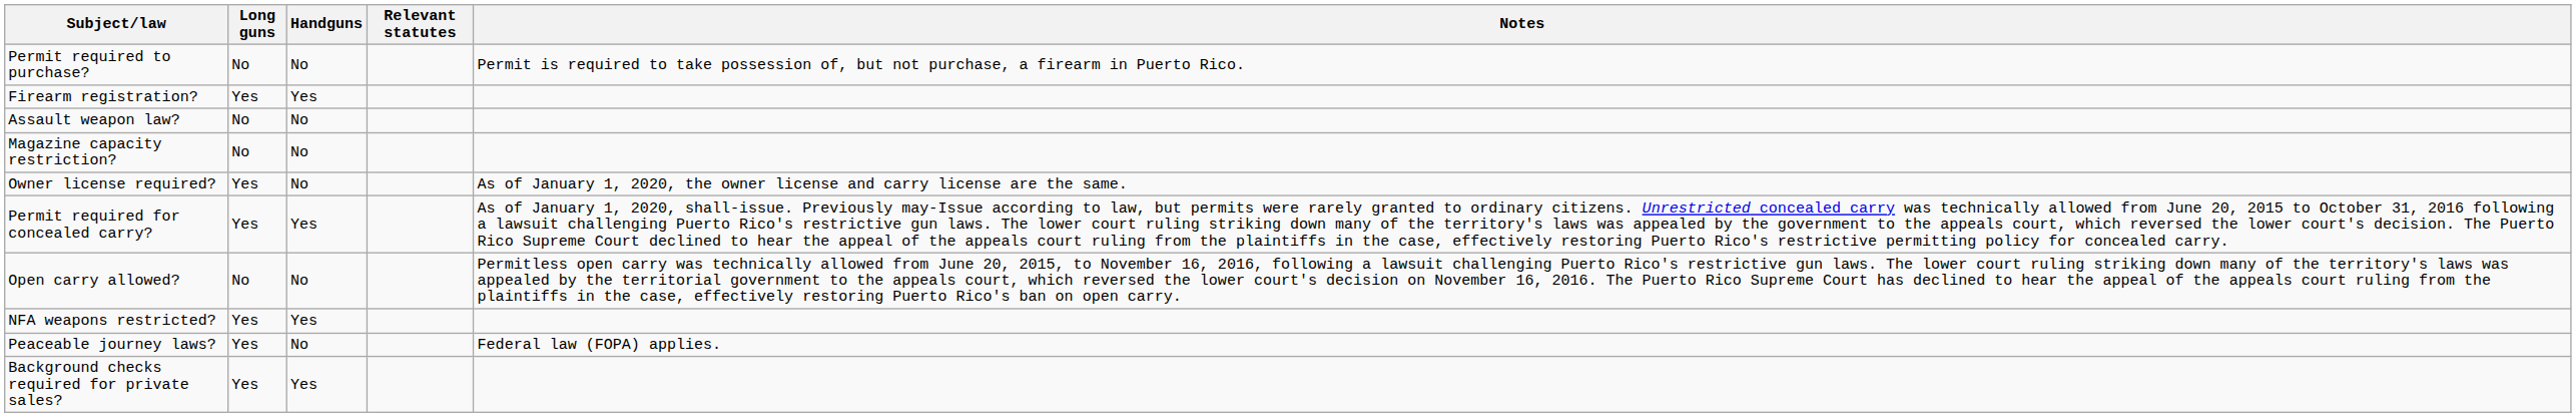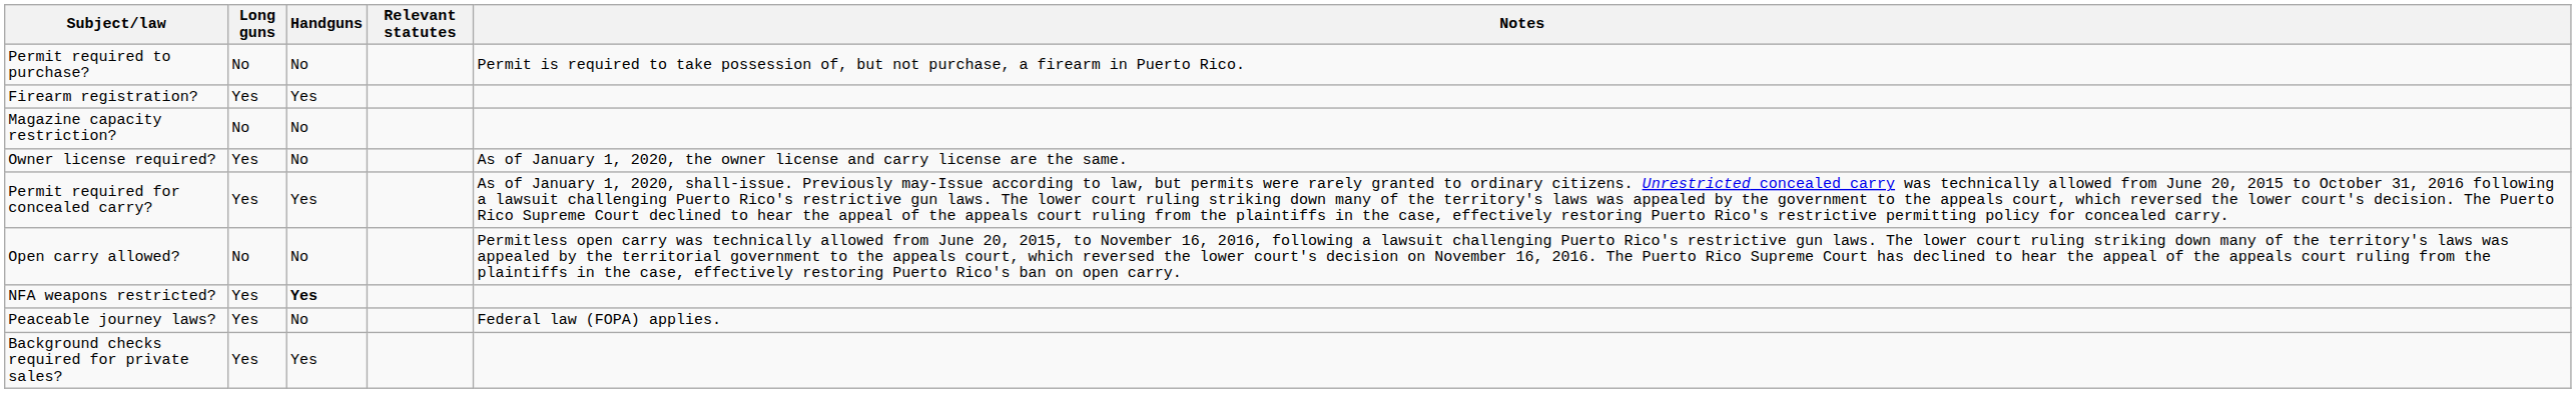- row: Assault weapon law? | No | No
NFA weapons restricted? | Handguns: normal -> bold
